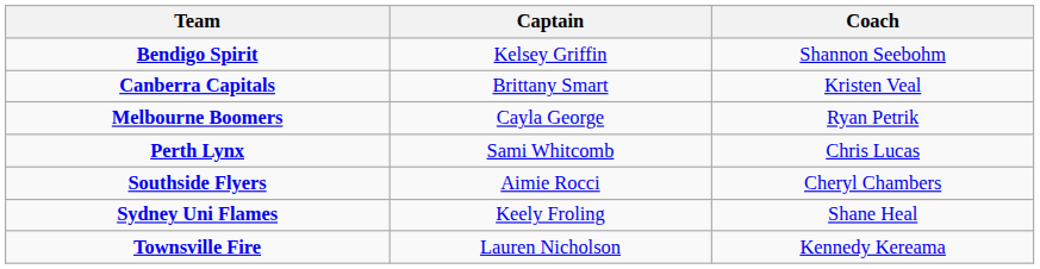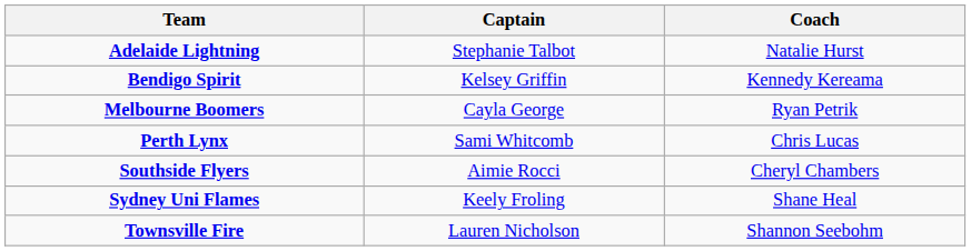+ row: Adelaide Lightning | Stephanie Talbot | Natalie Hurst
Bendigo Spirit | Coach: Shannon Seebohm -> Kennedy Kereama
- row: Canberra Capitals | Brittany Smart | Kristen Veal
Townsville Fire | Coach: Kennedy Kereama -> Shannon Seebohm
